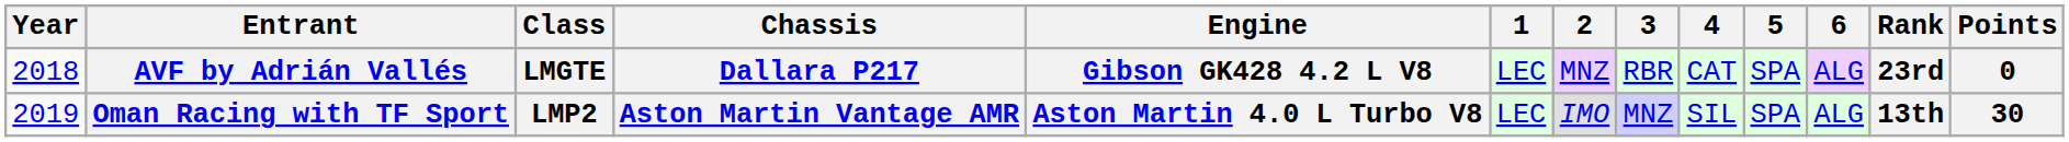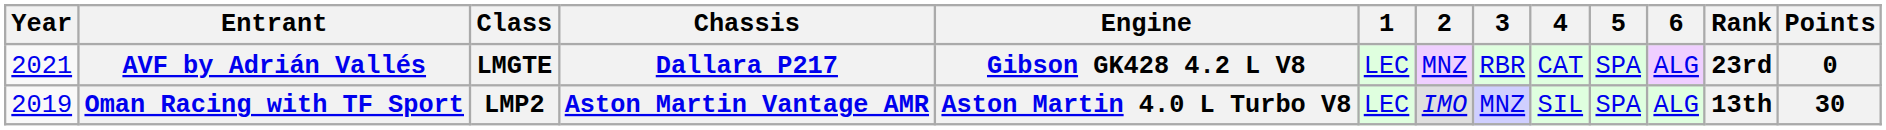AVF by Adrián Vallés | Year: 2018 -> 2021
